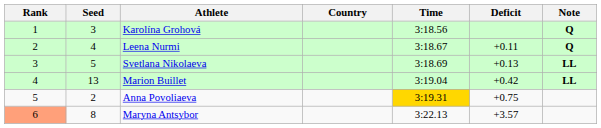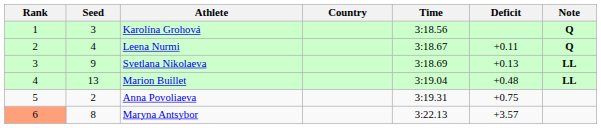Svetlana Nikolaeva | Seed: 5 -> 9
Marion Buillet | Deficit: +0.42 -> +0.48
Anna Povoliaeva | Time: gold background -> no background
